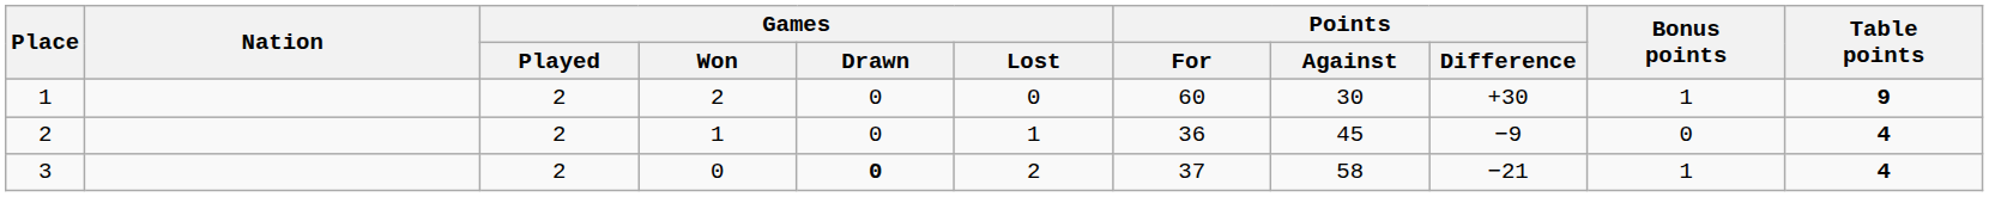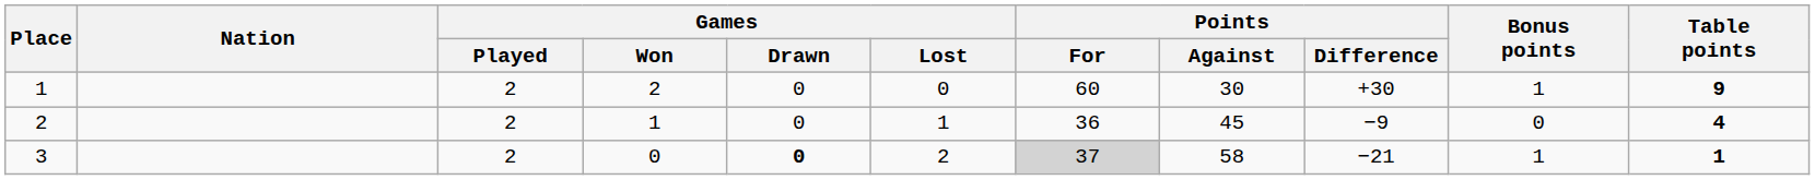3 | Points / For: no background -> lightgrey background
3 | Table points: 4 -> 1
